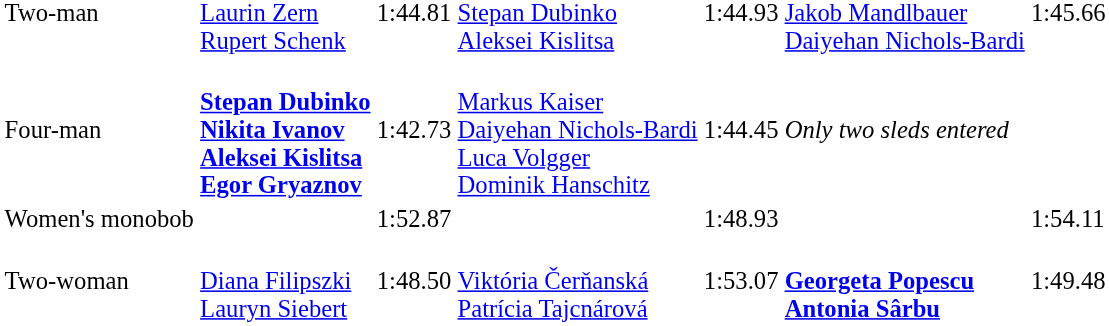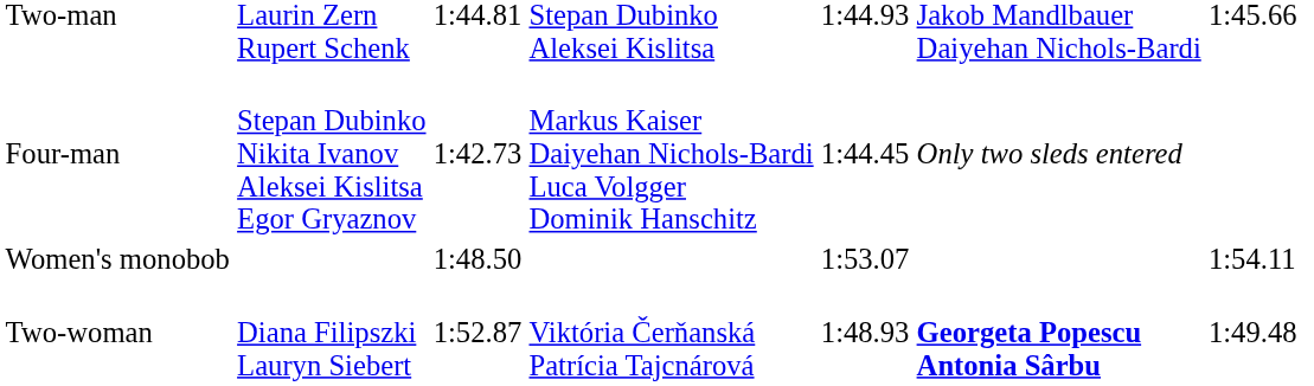Four-man | column 2: bold -> normal
Women's monobob | column 3: 1:52.87 -> 1:48.50
Women's monobob | column 5: 1:48.93 -> 1:53.07
Two-woman | column 3: 1:48.50 -> 1:52.87
Two-woman | column 5: 1:53.07 -> 1:48.93
